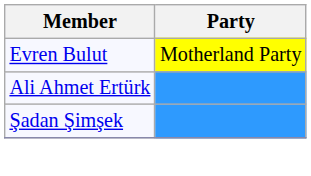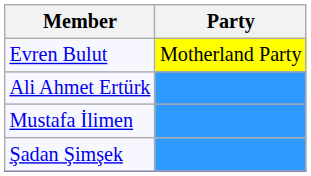+ row: Mustafa İlimen
